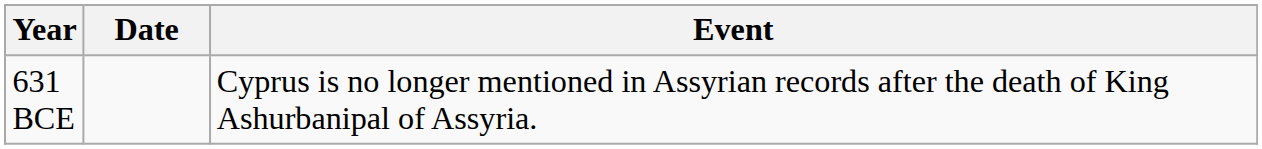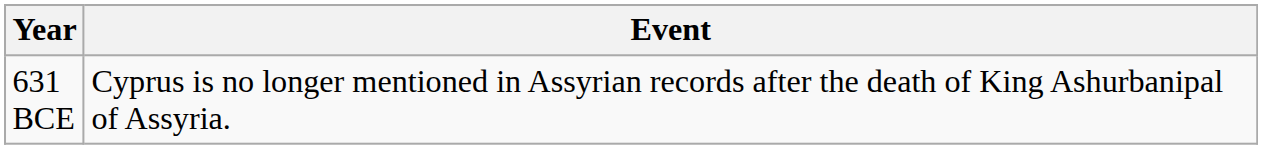- column: Date
